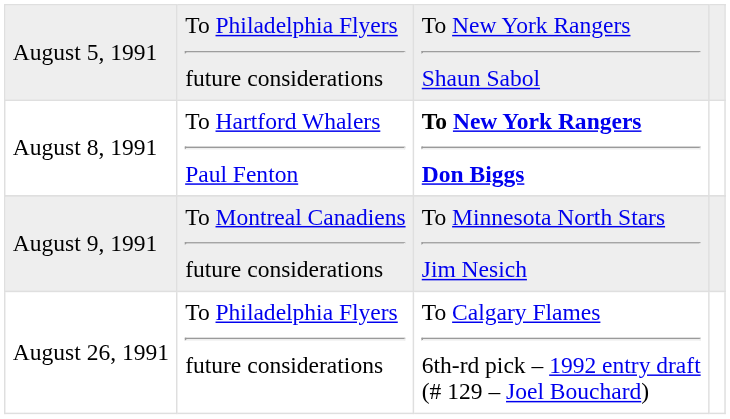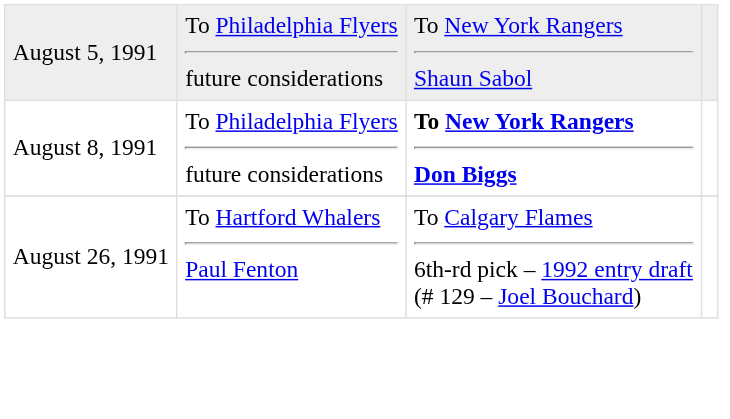August 8, 1991 | column 2: To Hartford Whalers Paul Fenton -> To Philadelphia Flyers future considerations
- row: August 9, 1991 | To Montreal Canadiens future considerations | To Minnesota North Stars Jim Nesich
August 26, 1991 | column 2: To Philadelphia Flyers future considerations -> To Hartford Whalers Paul Fenton
